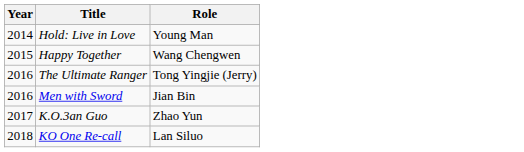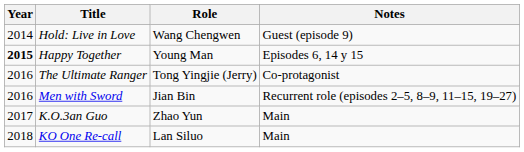+ column: Notes | Guest (episode 9) | Episodes 6, 14 y 15 | Co-protagonist | Recurrent role (episodes 2–5, 8–9, 11–15, 19–27) | Main | Main
Hold: Live in Love | Role: Young Man -> Wang Chengwen
Happy Together | Year: normal -> bold
Happy Together | Role: Wang Chengwen -> Young Man
